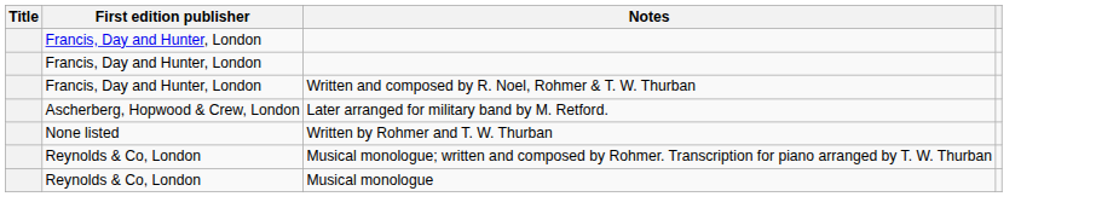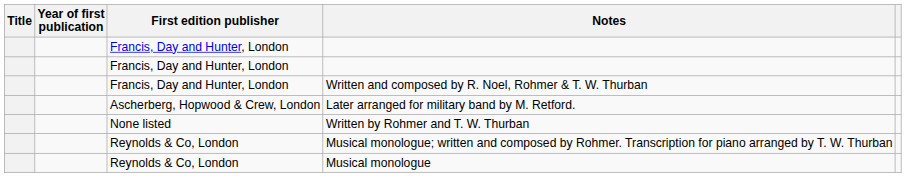+ column: Year of first publication
